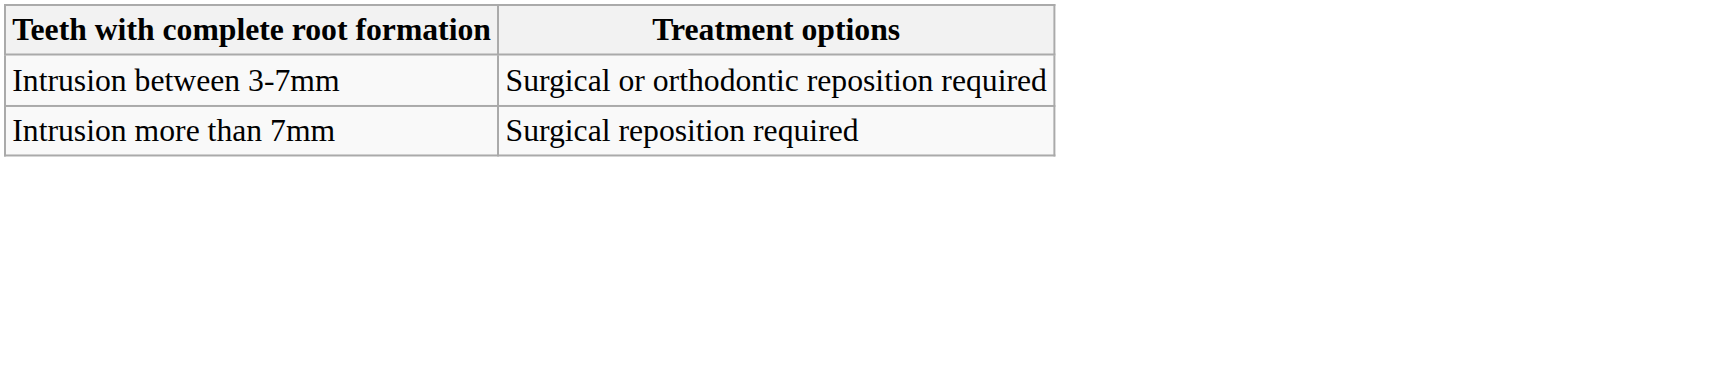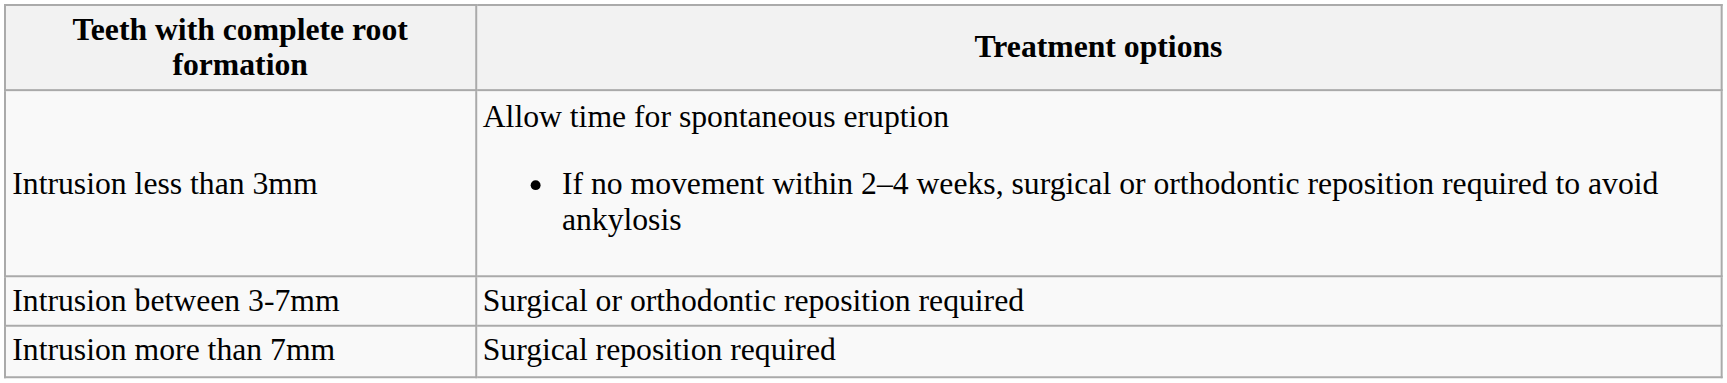+ row: Intrusion less than 3mm | Allow time for spontaneous eruption If no movement within 2–4 weeks, surgical or orthodontic reposition required to avoid ankylosis
